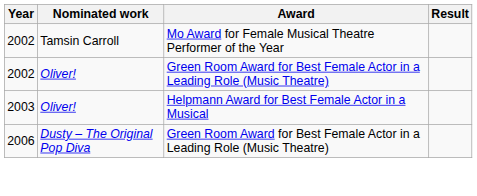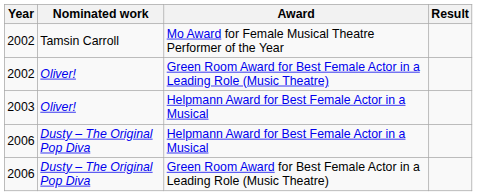+ row: 2006 | Dusty – The Original Pop Diva | Helpmann Award for Best Female Actor in a Musical
